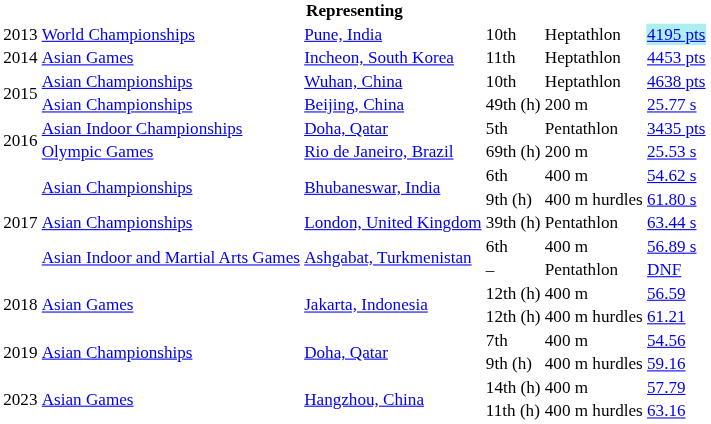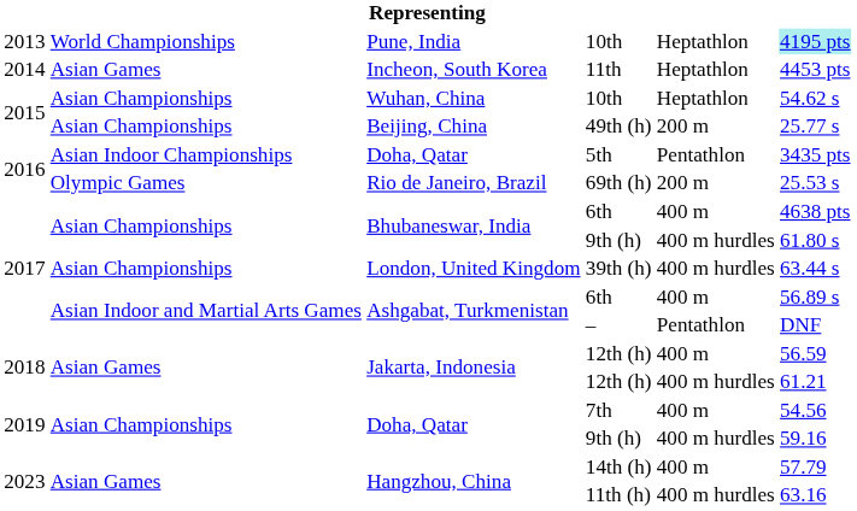Wuhan, China / 10th | column 6: 4638 pts -> 54.62 s
Bhubaneswar, India / 6th | column 6: 54.62 s -> 4638 pts
39th (h) | column 5: Pentathlon -> 400 m hurdles
